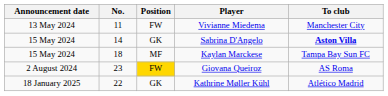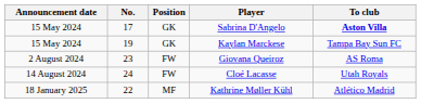- row: 13 May 2024 | 11 | FW | Vivianne Miedema | Manchester City
Sabrina D'Angelo | No.: 14 -> 17
Kaylan Marckese | No.: 18 -> 19
Kaylan Marckese | Position: MF -> GK
Giovana Queiroz | Position: gold background -> no background
+ row: 14 August 2024 | 24 | FW | Cloé Lacasse | Utah Royals
Kathrine Møller Kühl | Position: GK -> MF
